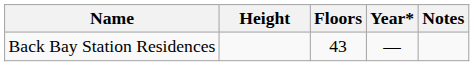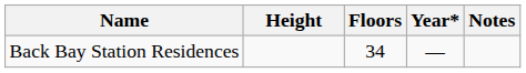Back Bay Station Residences | Floors: 43 -> 34
